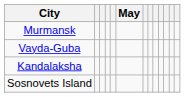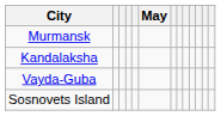rows swapped: Kandalaksha <-> Vayda-Guba
